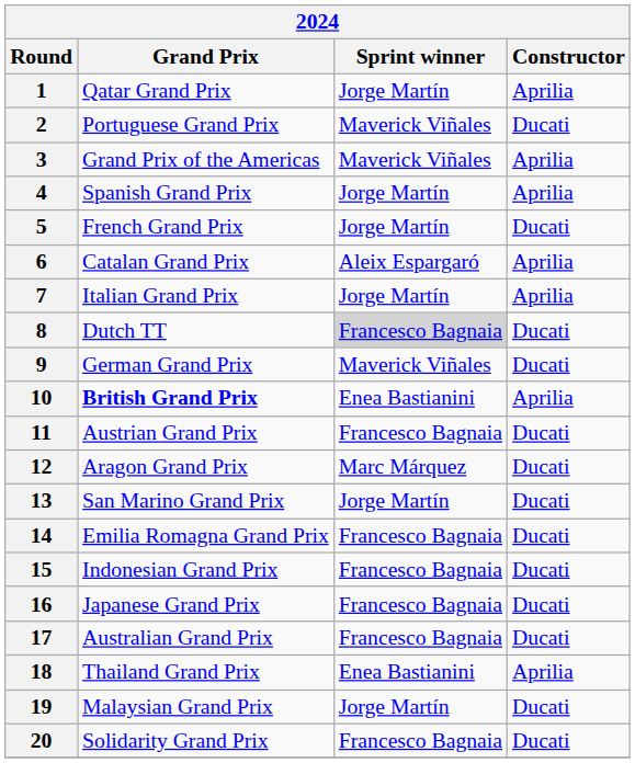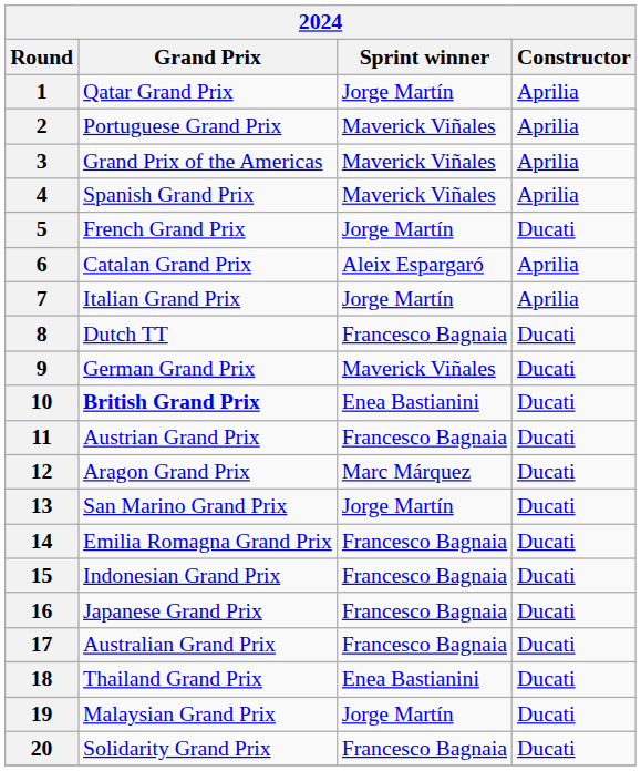2 | Constructor: Ducati -> Aprilia
4 | Sprint winner: Jorge Martín -> Maverick Viñales
8 | Sprint winner: lightgrey background -> no background
10 | Constructor: Aprilia -> Ducati
18 | Constructor: Aprilia -> Ducati
